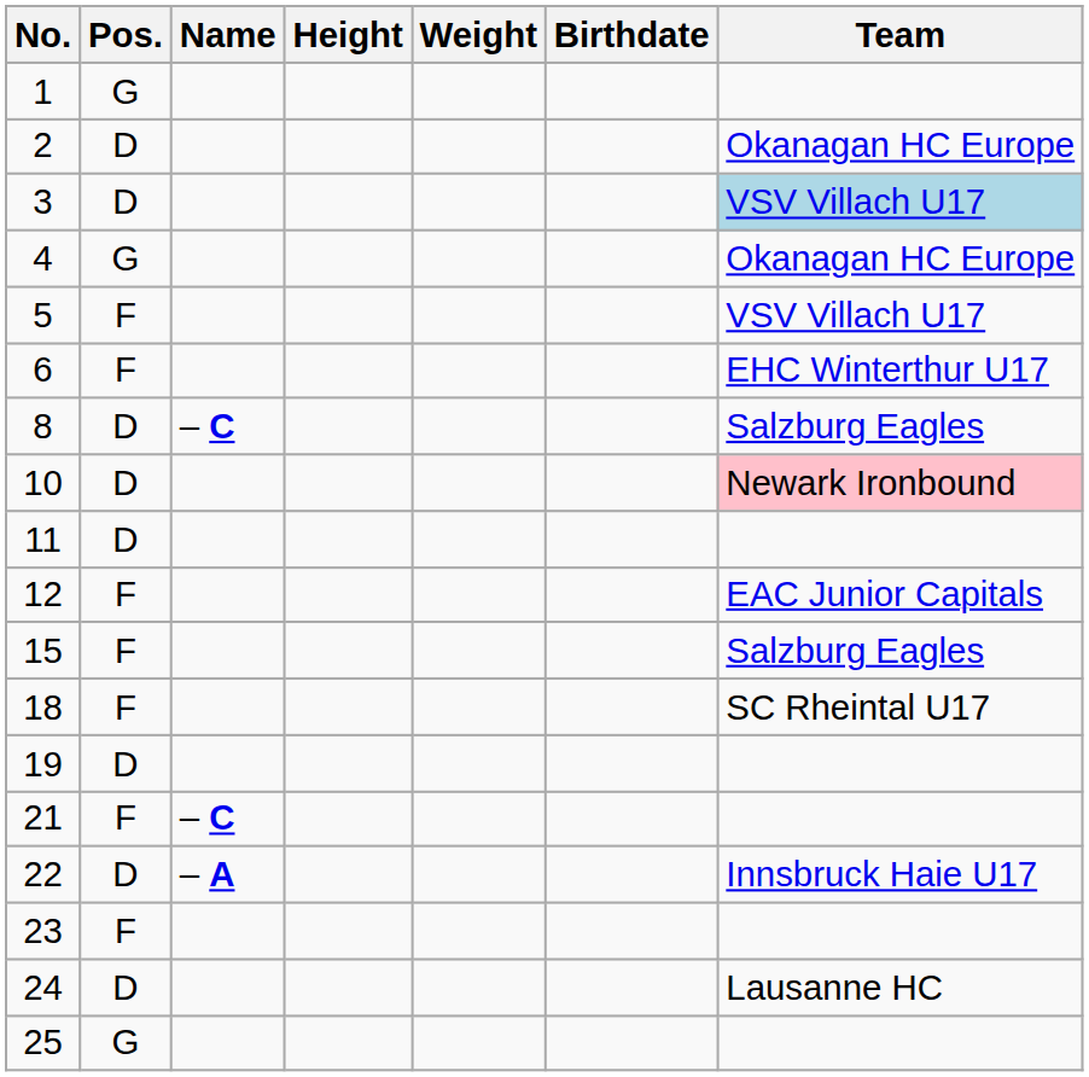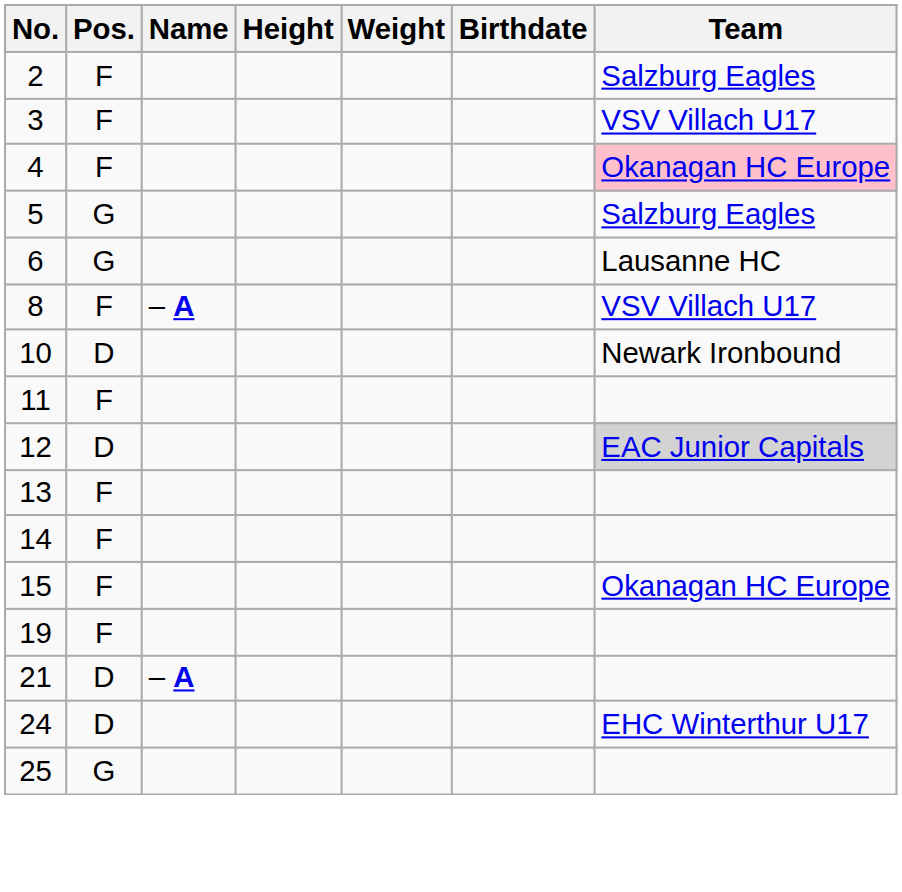- row: 1 | G
2 | Pos.: D -> F
2 | Team: Okanagan HC Europe -> Salzburg Eagles
3 | Pos.: D -> F
3 | Team: lightblue background -> no background
4 | Pos.: G -> F
4 | Team: no background -> pink background
5 | Pos.: F -> G
5 | Team: VSV Villach U17 -> Salzburg Eagles
6 | Pos.: F -> G
6 | Team: EHC Winterthur U17 -> Lausanne HC
8 | Pos.: D -> F
8 | Name: – C -> – A
8 | Team: Salzburg Eagles -> VSV Villach U17
10 | Team: pink background -> no background
11 | Pos.: D -> F
12 | Pos.: F -> D
12 | Team: no background -> lightgrey background
+ row: 13 | F
+ row: 14 | F
15 | Team: Salzburg Eagles -> Okanagan HC Europe
- row: 18 | F | SC Rheintal U17
19 | Pos.: D -> F
21 | Pos.: F -> D
21 | Name: – C -> – A
- row: 22 | D | – A | Innsbruck Haie U17
- row: 23 | F
24 | Team: Lausanne HC -> EHC Winterthur U17
